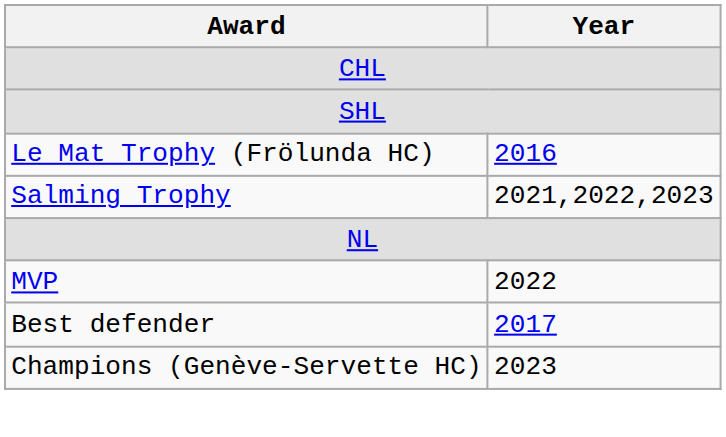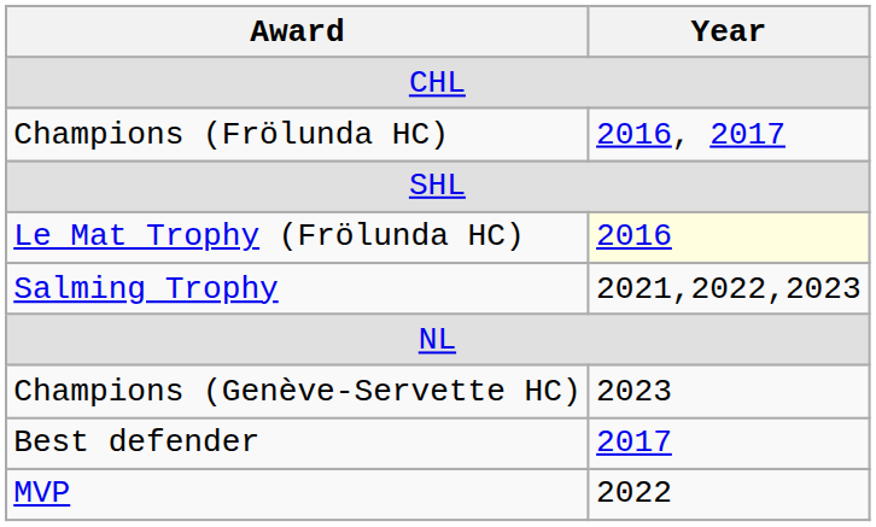+ row: Champions (Frölunda HC) | 2016, 2017
Le Mat Trophy (Frölunda HC) | Year: no background -> lightyellow background
rows swapped: Champions (Genève-Servette HC) <-> MVP
